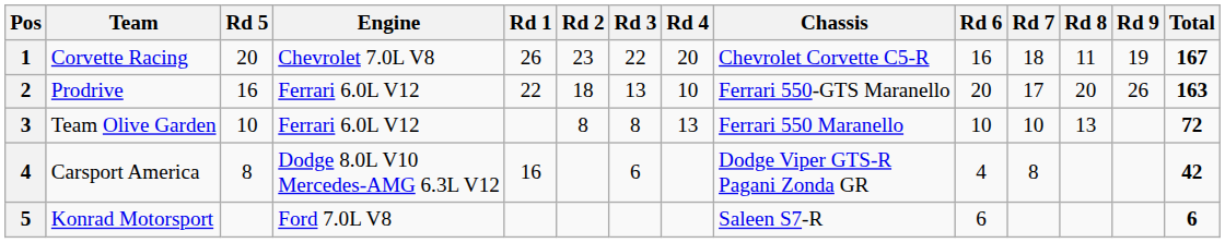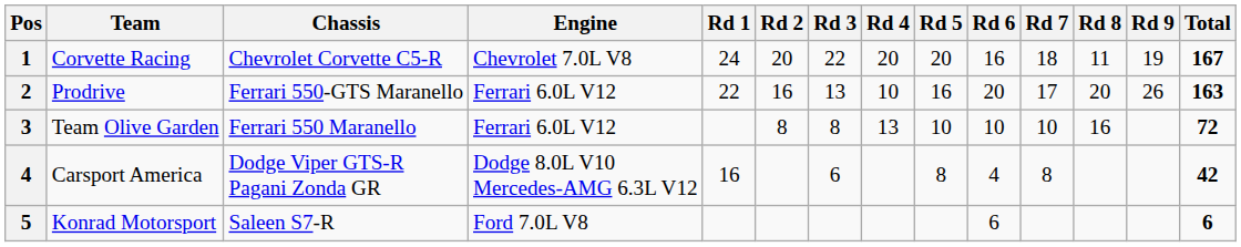columns swapped: Chassis <-> Rd 5
Corvette Racing | Rd 1: 26 -> 24
Corvette Racing | Rd 2: 23 -> 20
Prodrive | Rd 2: 18 -> 16
Team Olive Garden | Rd 8: 13 -> 16
